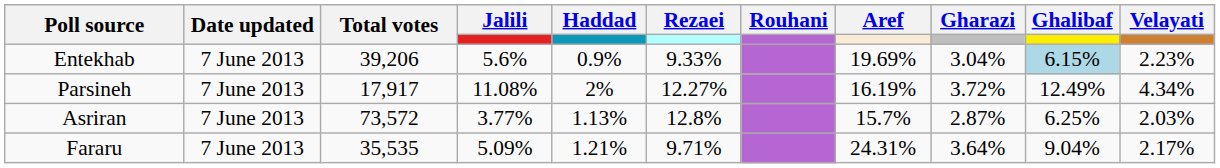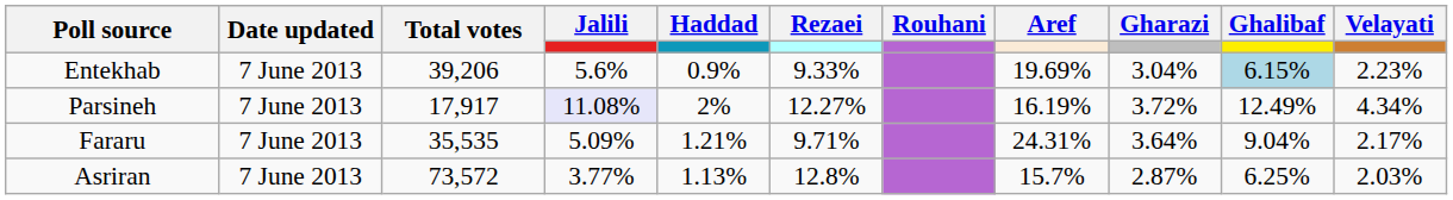Parsineh | Jalili: no background -> lavender background
rows swapped: Asriran <-> Fararu
